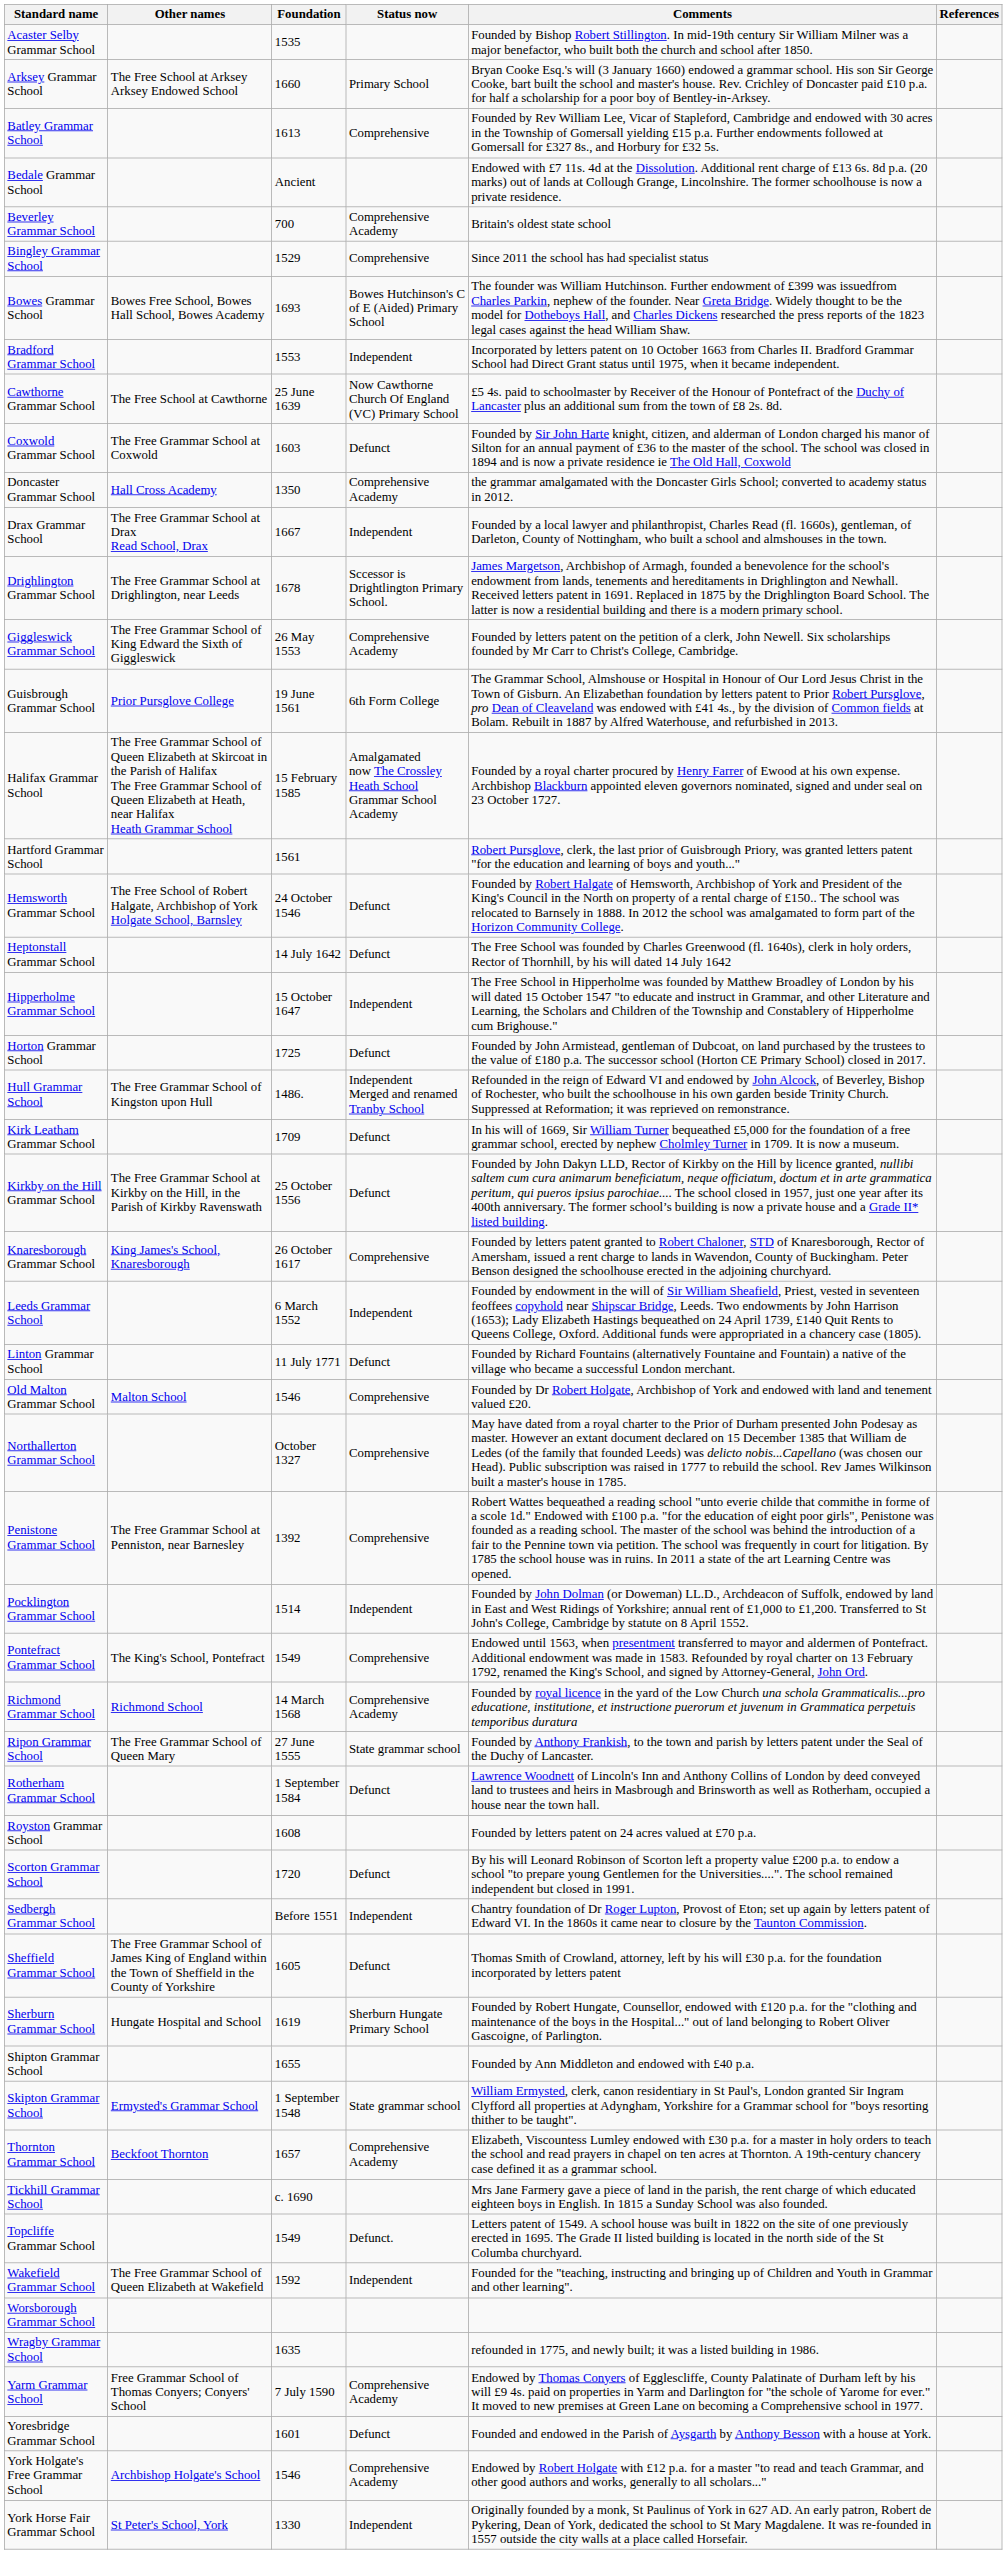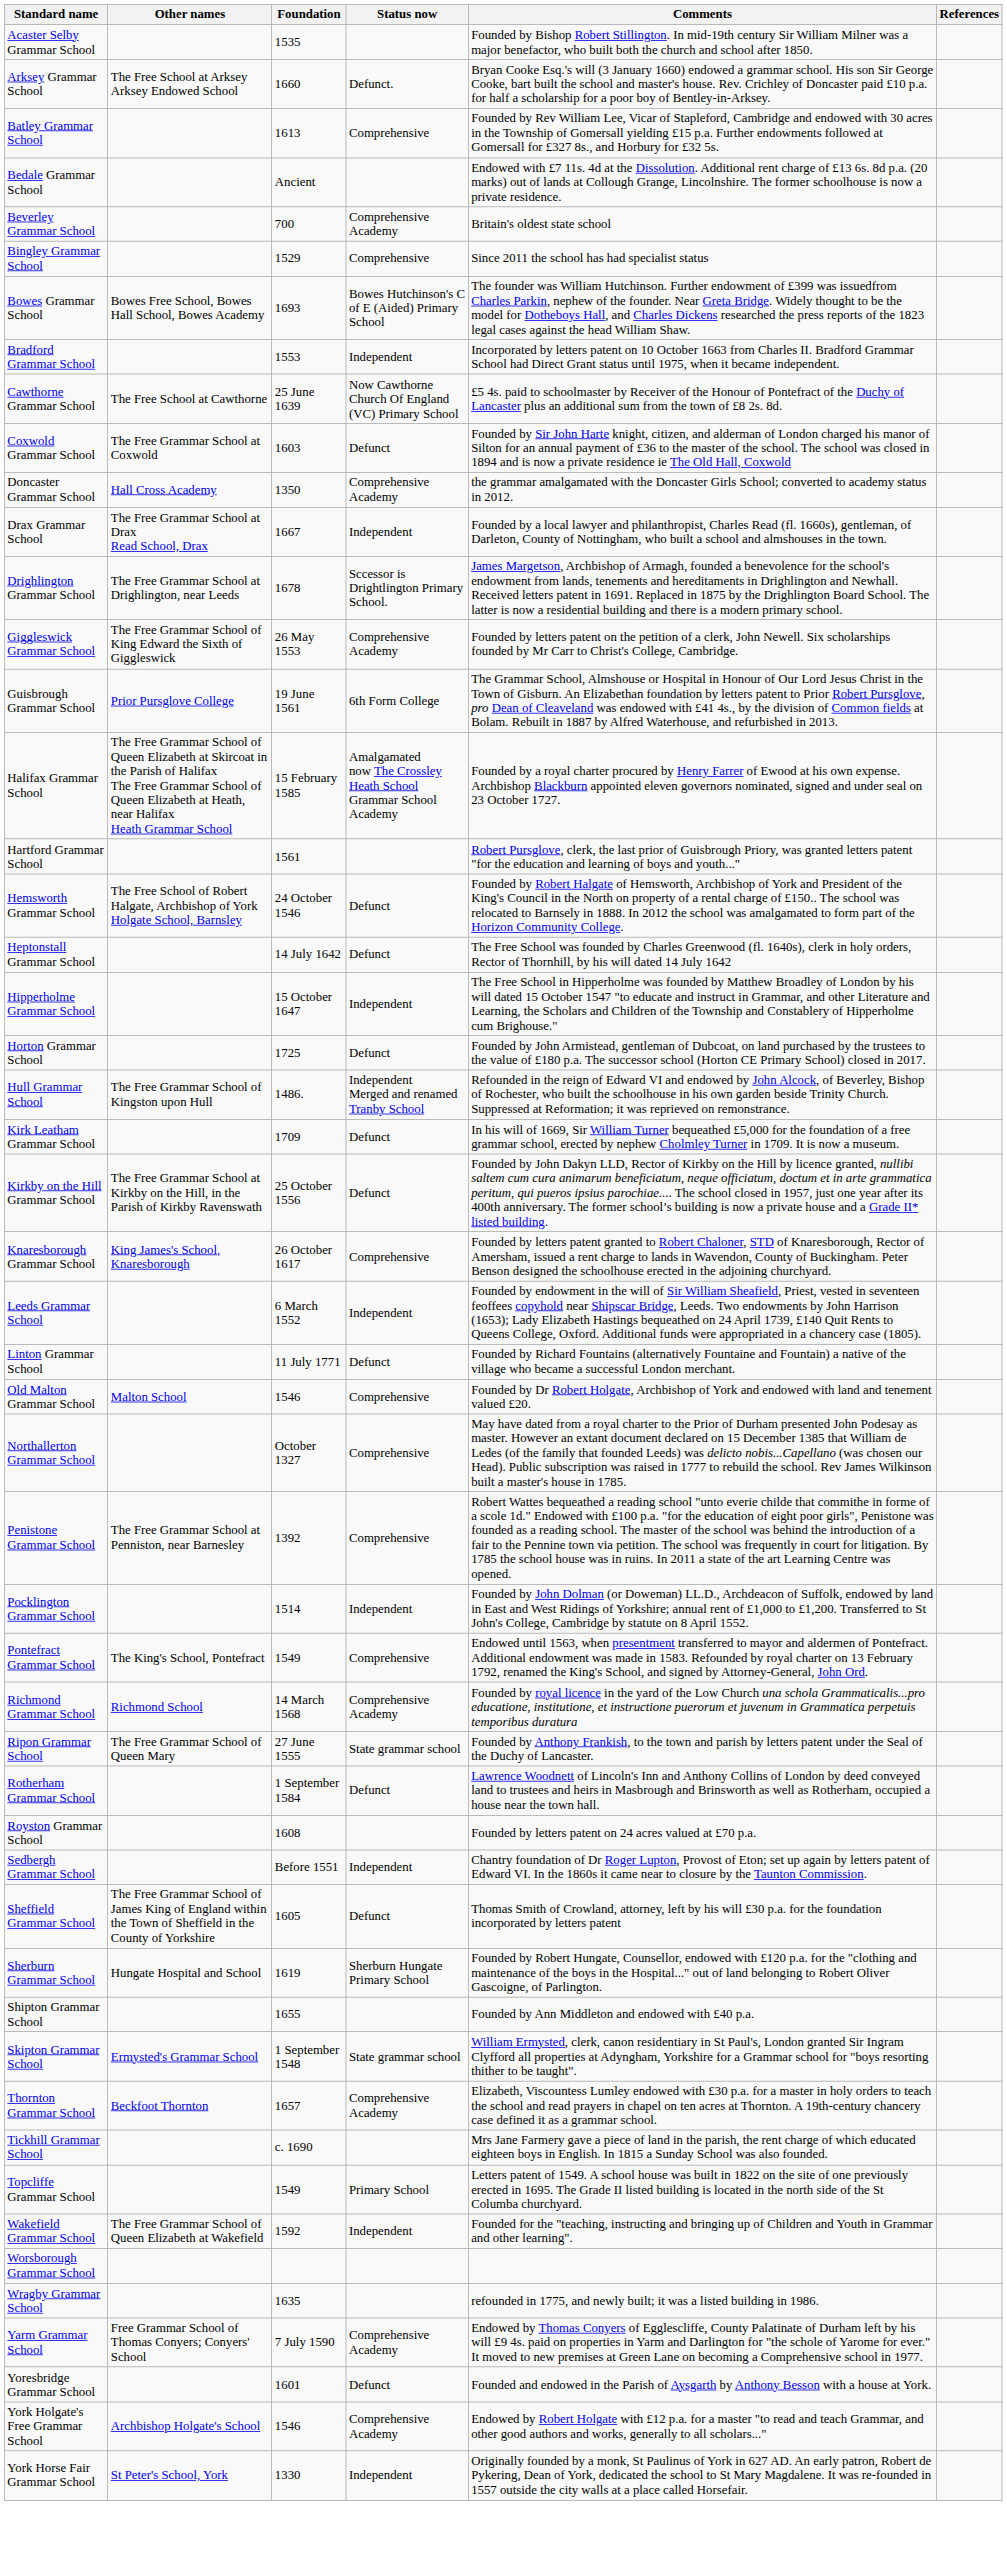Arksey Grammar School | Status now: Primary School -> Defunct.
- row: Scorton Grammar School | 1720 | Defunct | By his will Leonard Robinson of Scorton left a property value £200 p.a. to endow a school "to prepare young Gentlemen for the Universities....". The school remained independent but closed in 1991.
Topcliffe Grammar School | Status now: Defunct. -> Primary School
